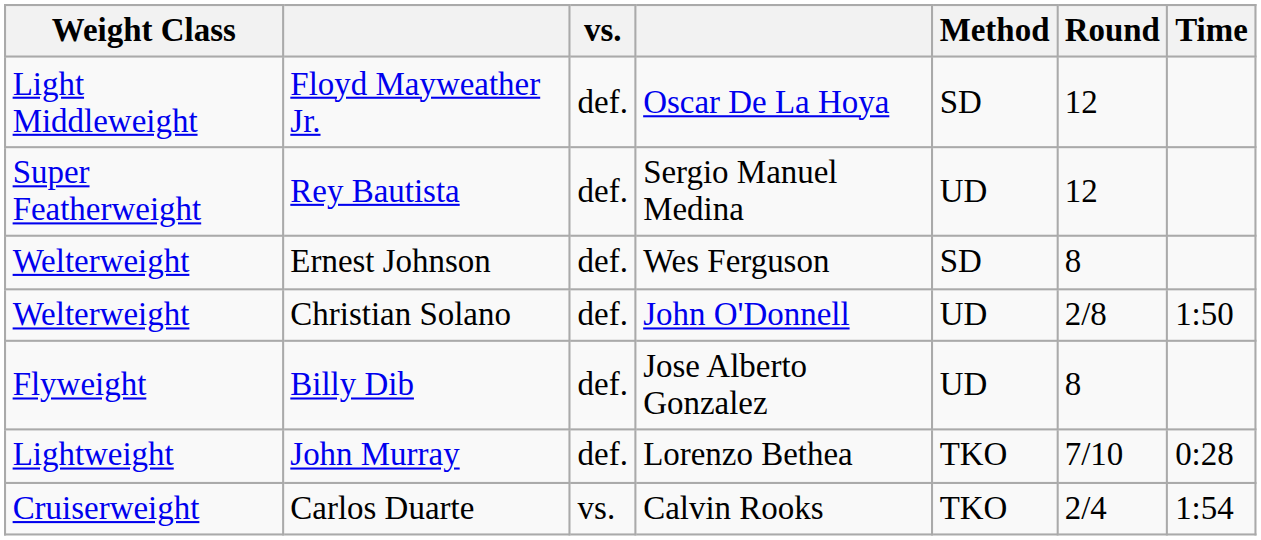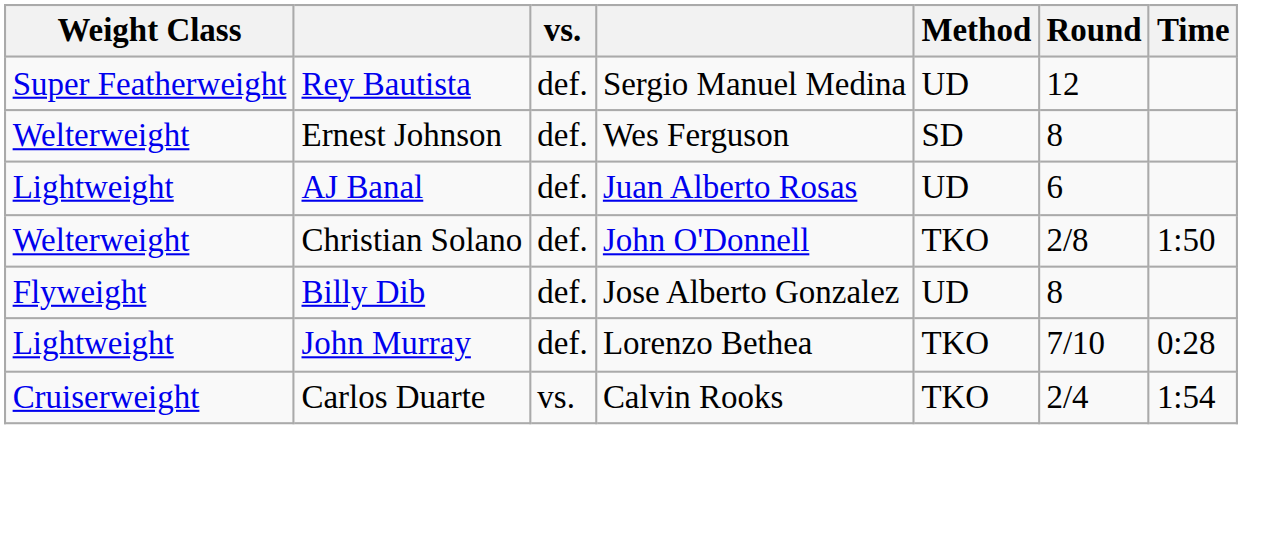- row: Light Middleweight | Floyd Mayweather Jr. | def. | Oscar De La Hoya | SD | 12
+ row: Lightweight | AJ Banal | def. | Juan Alberto Rosas | UD | 6
Christian Solano | Method: UD -> TKO
